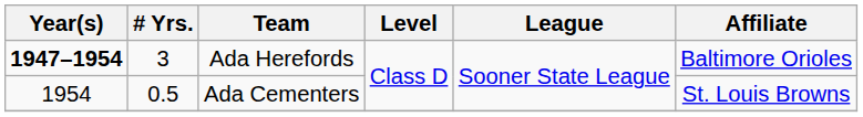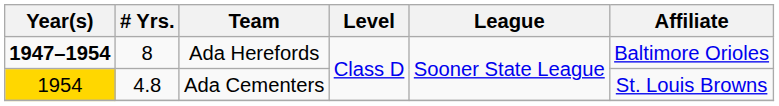Ada Herefords | # Yrs.: 3 -> 8
Ada Cementers | Year(s): no background -> gold background
Ada Cementers | # Yrs.: 0.5 -> 4.8
